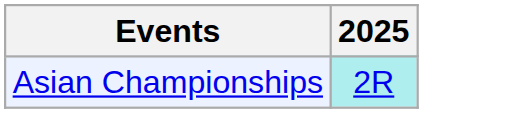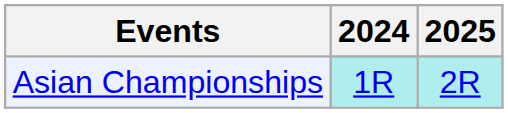+ column: 2024 | 1R
